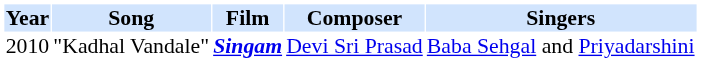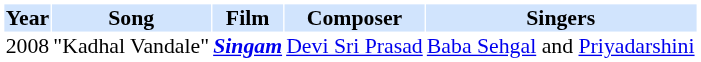"Kadhal Vandale" | Year: 2010 -> 2008
